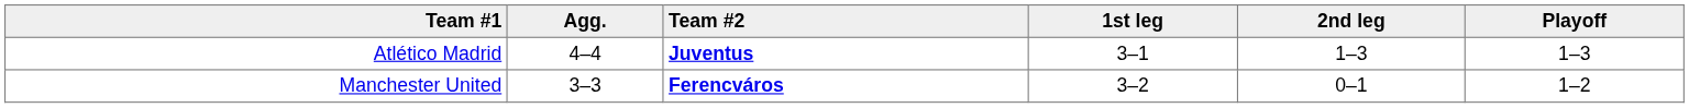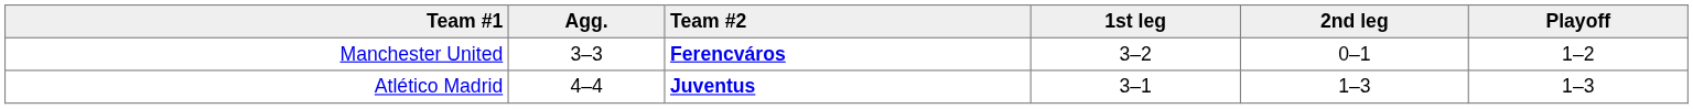rows swapped: Atlético Madrid <-> Manchester United
